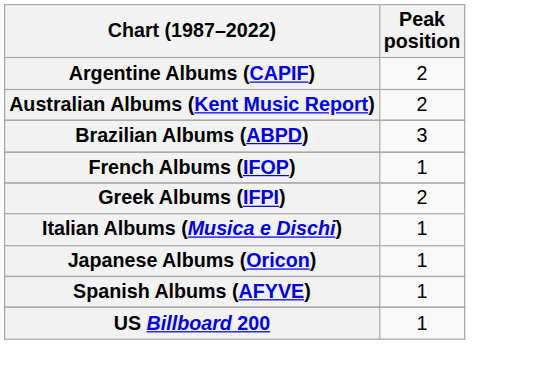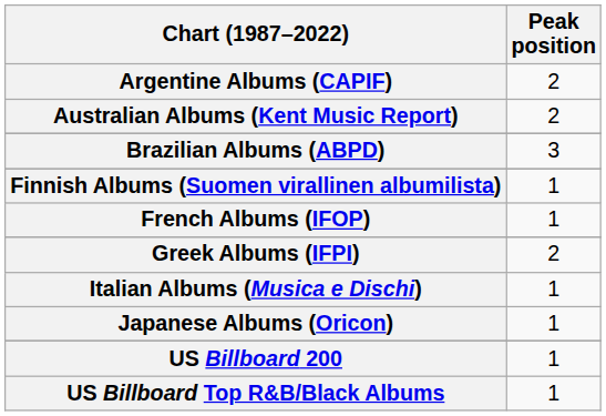+ row: Finnish Albums (Suomen virallinen albumilista) | 1
- row: Spanish Albums (AFYVE) | 1
+ row: US Billboard Top R&B/Black Albums | 1
